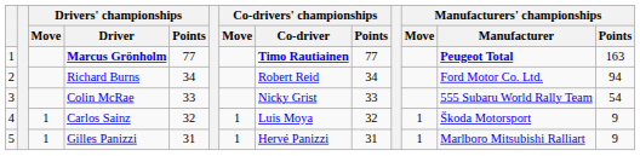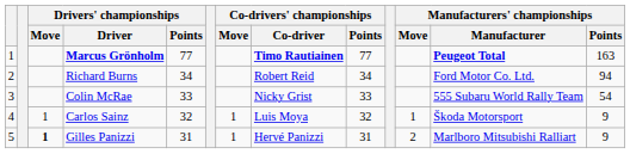Gilles Panizzi | Drivers' championships / Move: normal -> bold
Gilles Panizzi | Manufacturers' championships / Move: 1 -> 2
